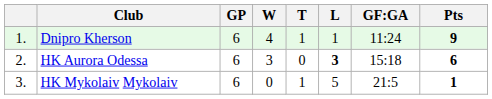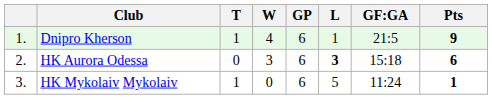columns swapped: GP <-> T
Dnipro Kherson | GF:GA: 11:24 -> 21:5
HK Mykolaiv Mykolaiv | GF:GA: 21:5 -> 11:24
